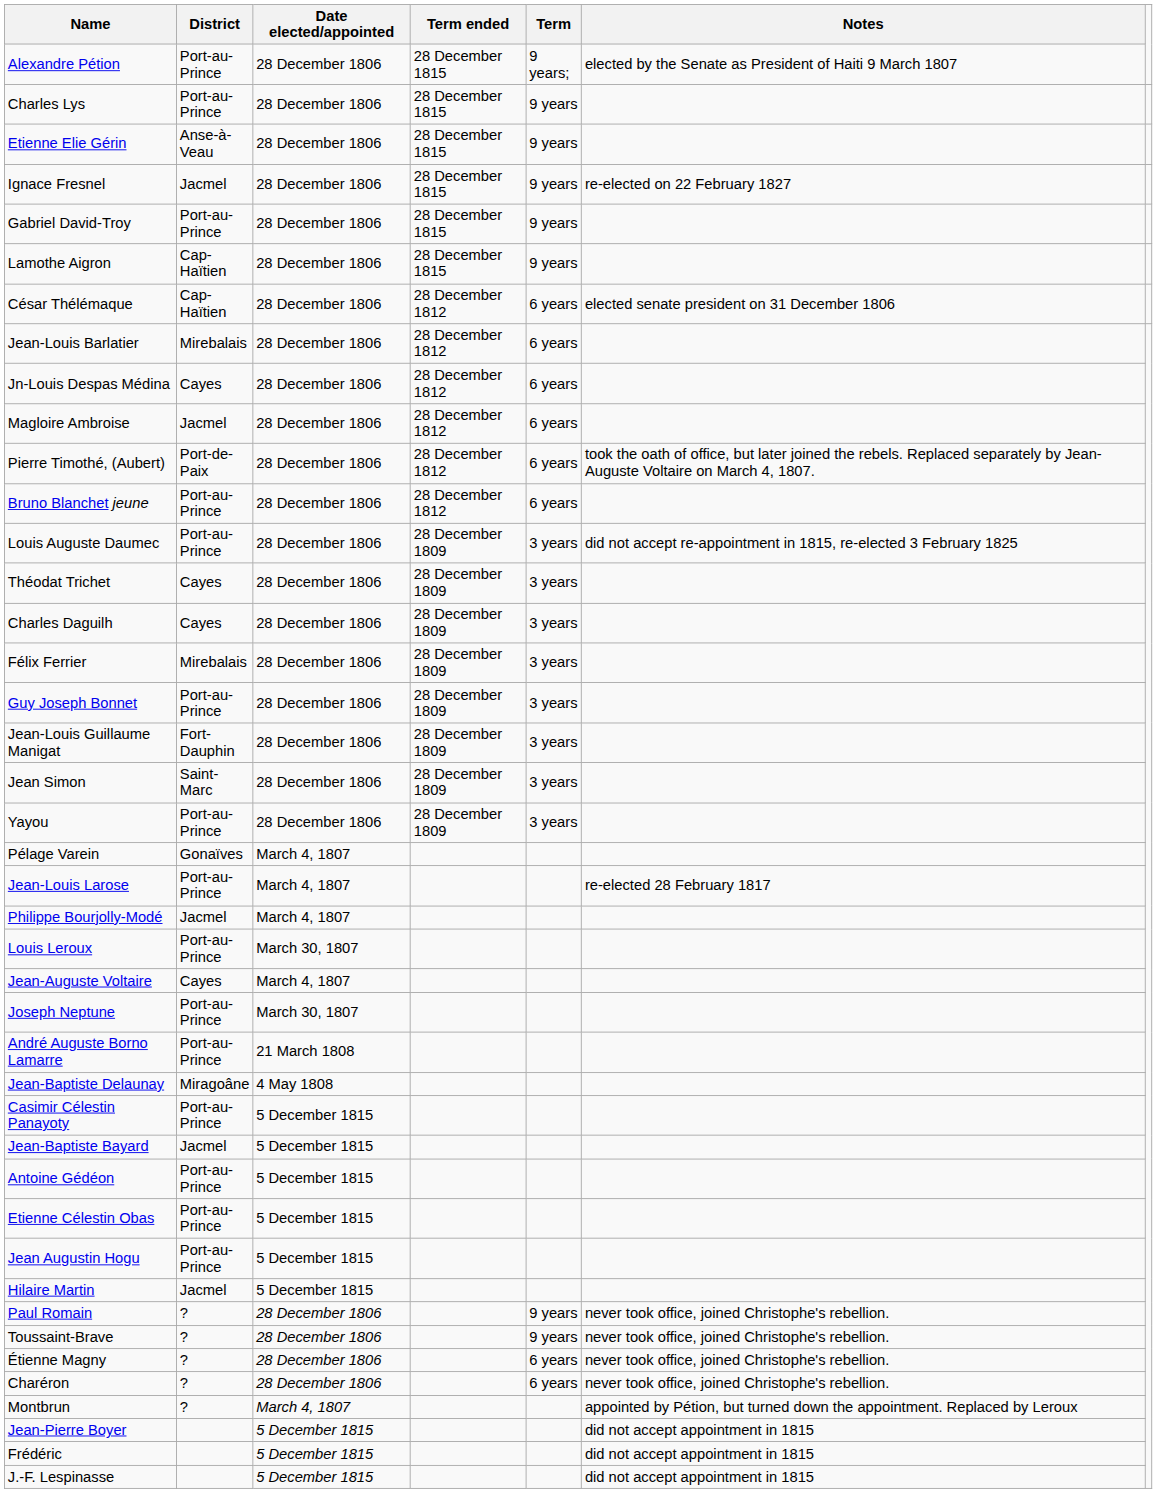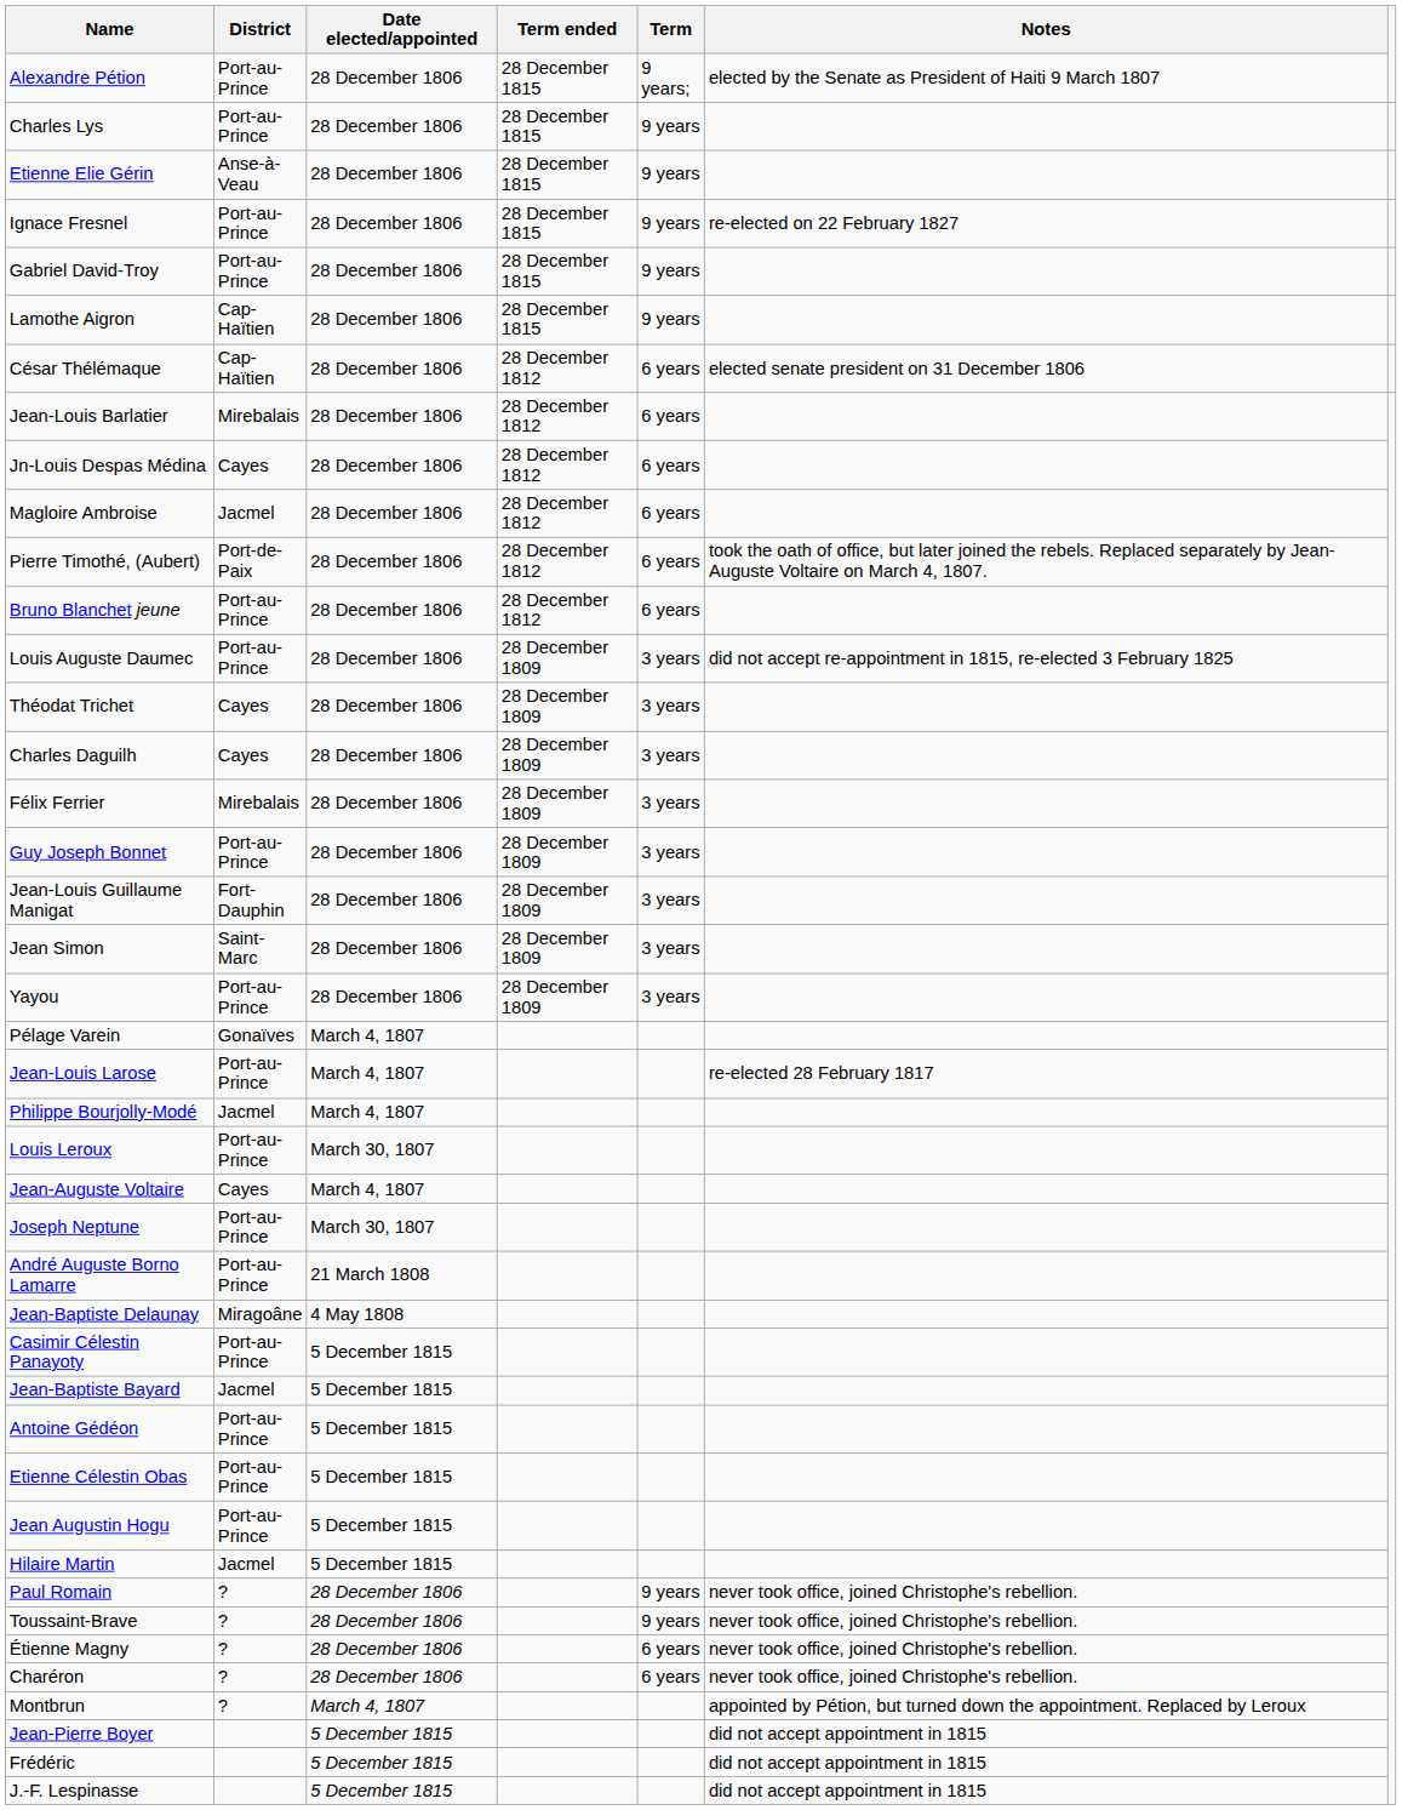Ignace Fresnel | District: Jacmel -> Port-au-Prince
